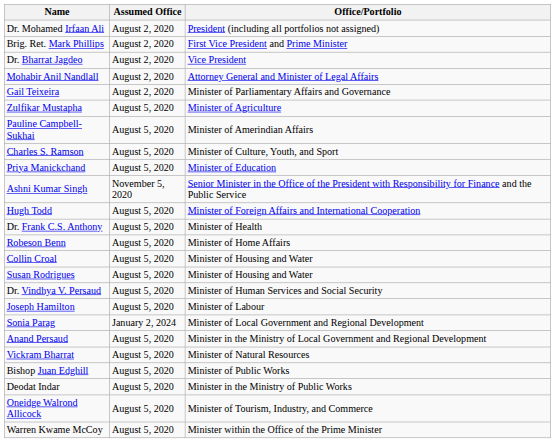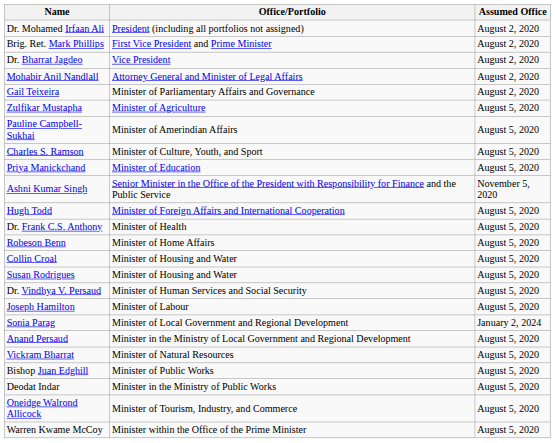columns swapped: Office/Portfolio <-> Assumed Office
